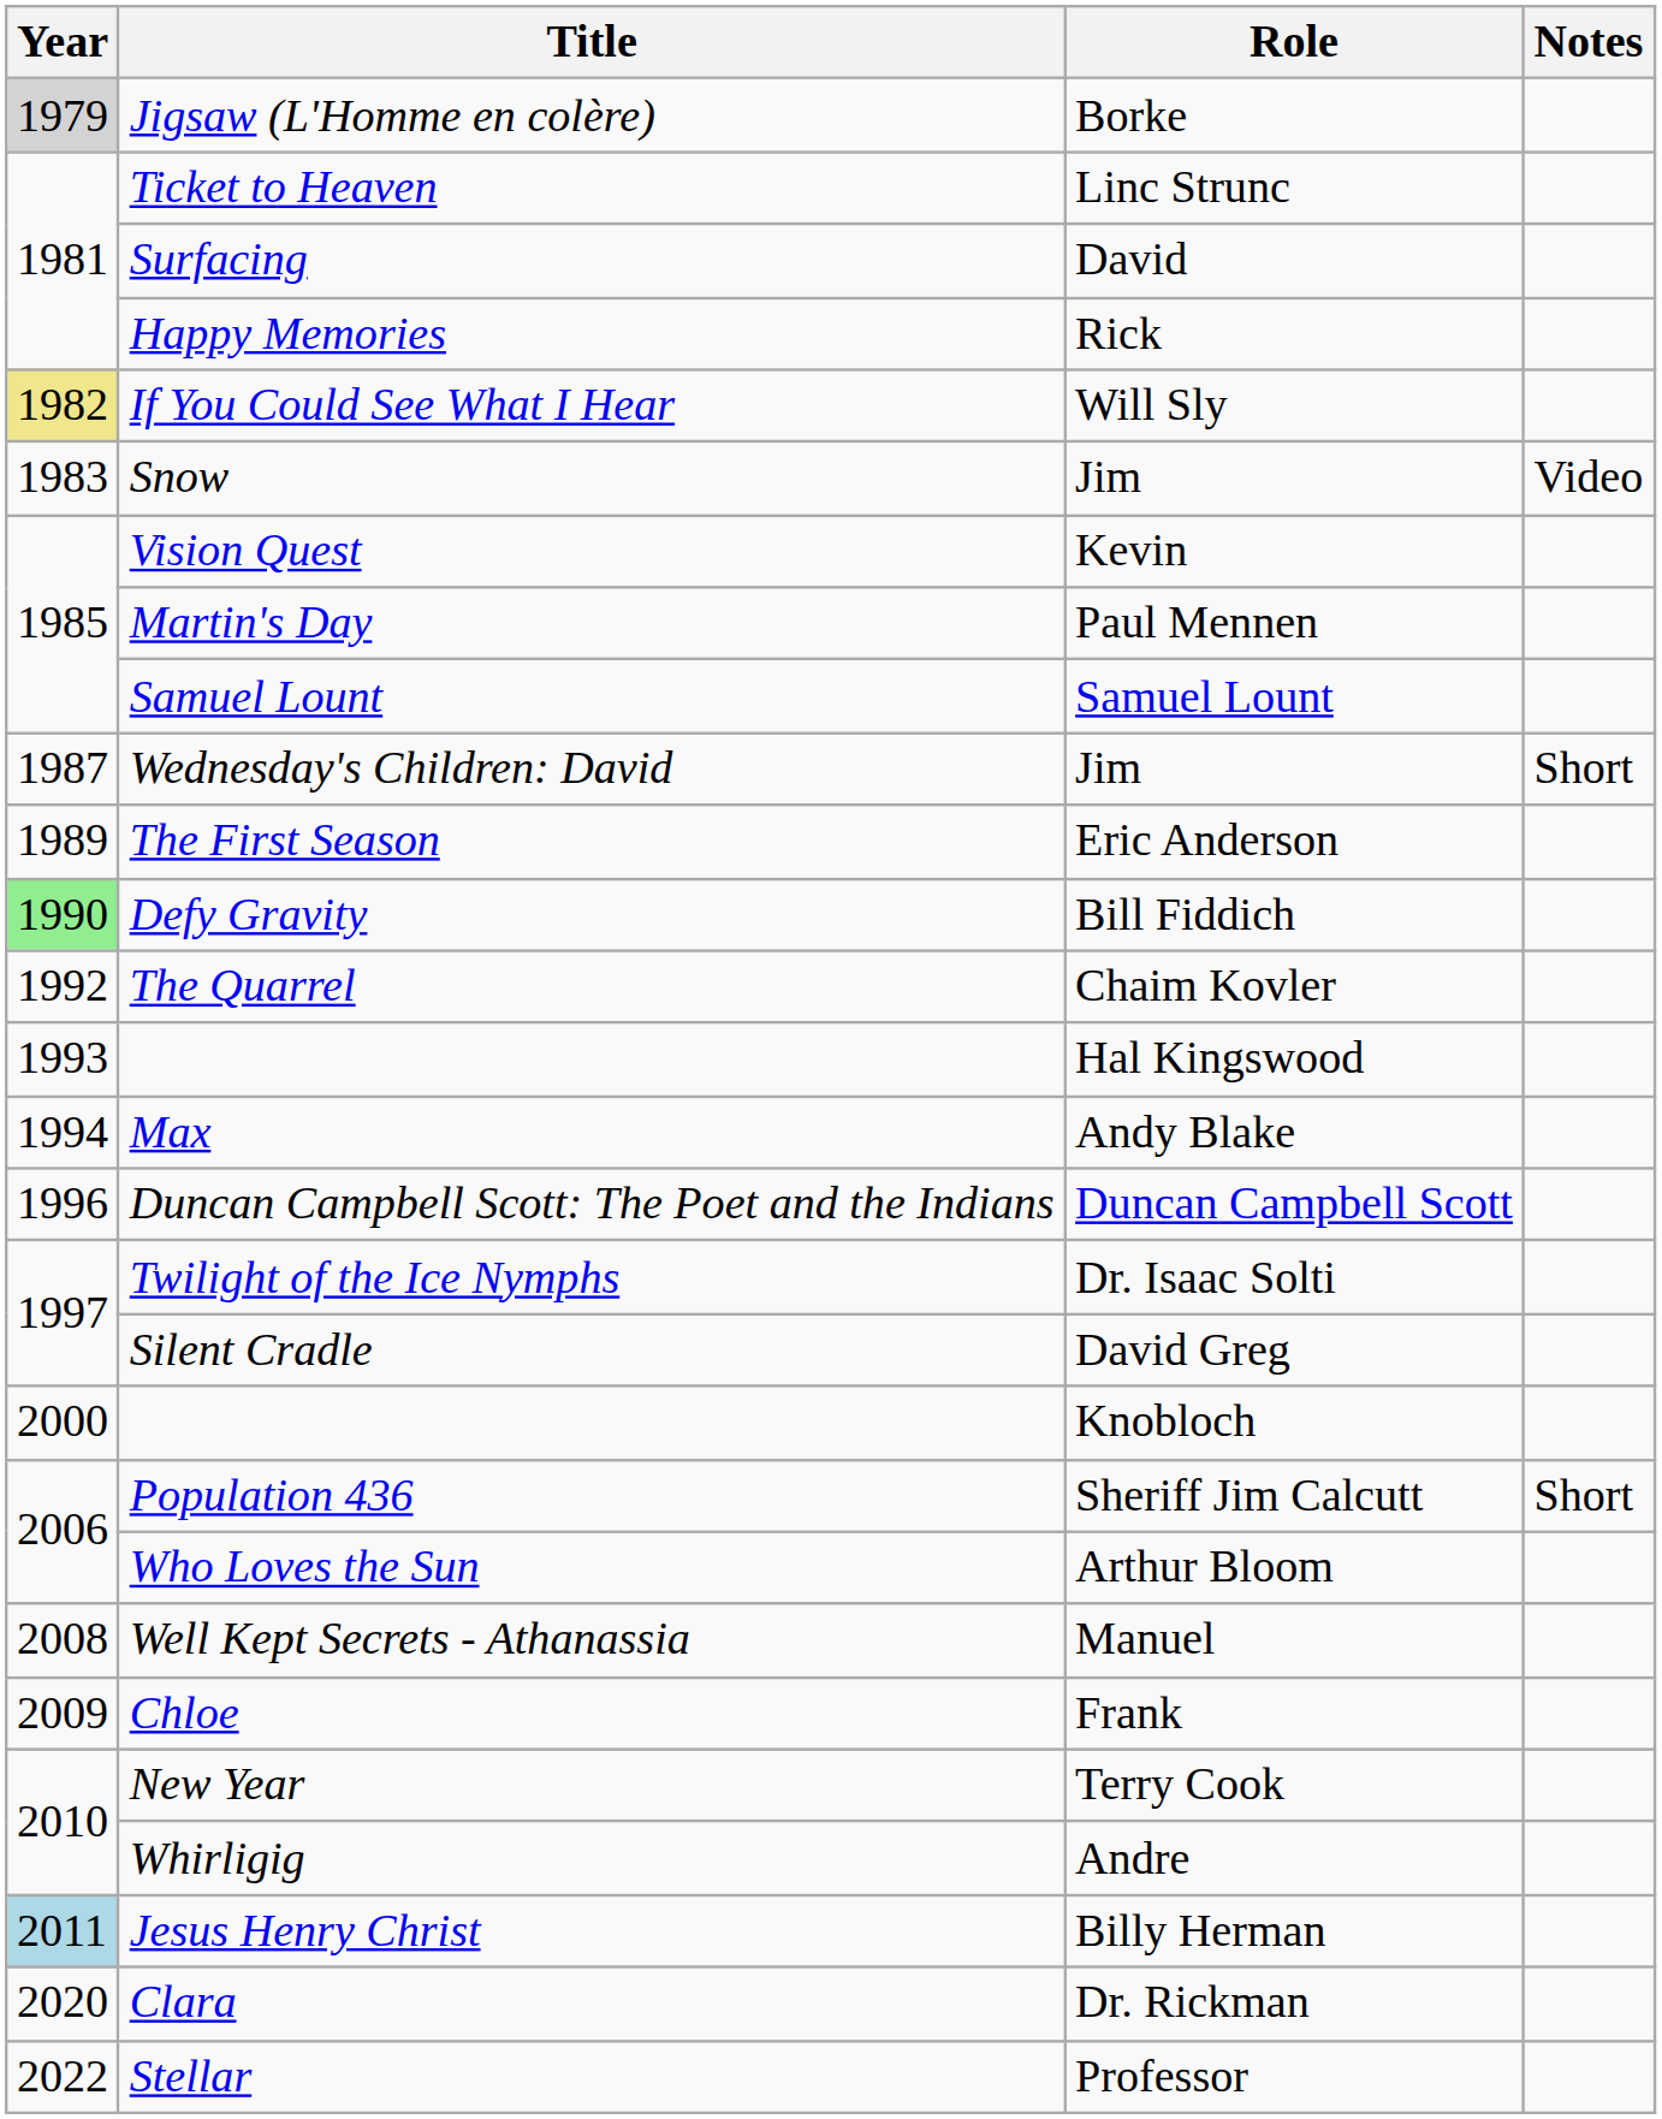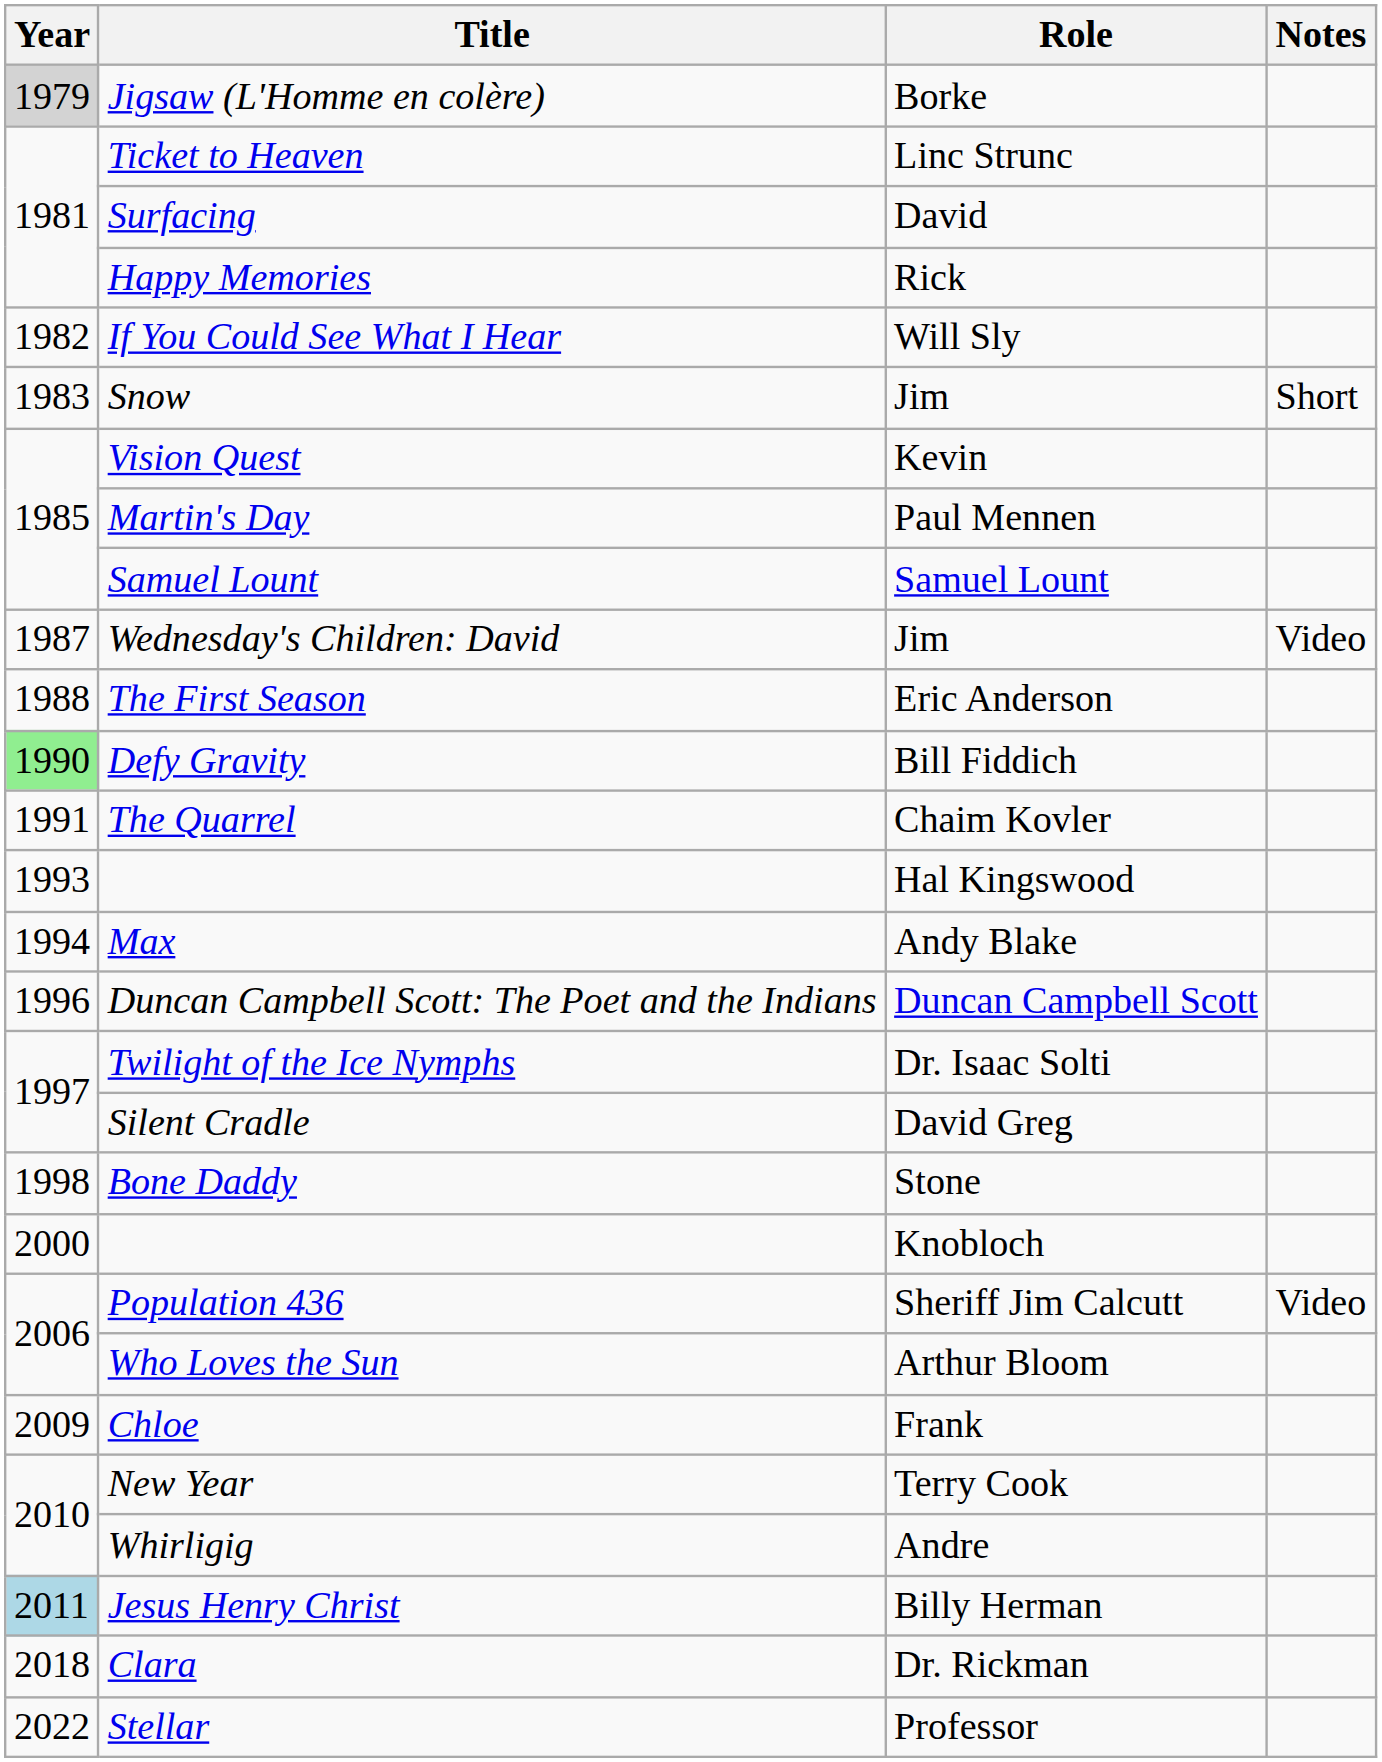If You Could See What I Hear | Year: khaki background -> no background
Snow | Notes: Video -> Short
Wednesday's Children: David | Notes: Short -> Video
The First Season | Year: 1989 -> 1988
The Quarrel | Year: 1992 -> 1991
+ row: 1998 | Bone Daddy | Stone
Population 436 | Notes: Short -> Video
- row: 2008 | Well Kept Secrets - Athanassia | Manuel
Clara | Year: 2020 -> 2018
